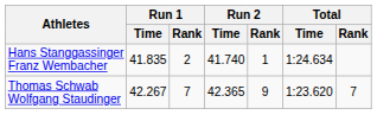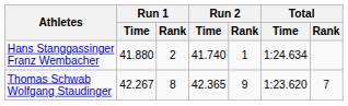Hans Stanggassinger Franz Wembacher | Run 1 / Time: 41.835 -> 41.880
Thomas Schwab Wolfgang Staudinger | Run 1 / Rank: 7 -> 8
